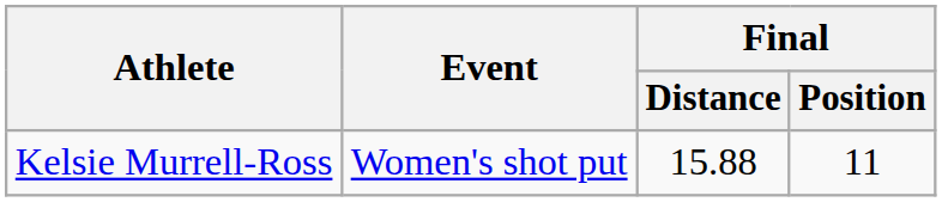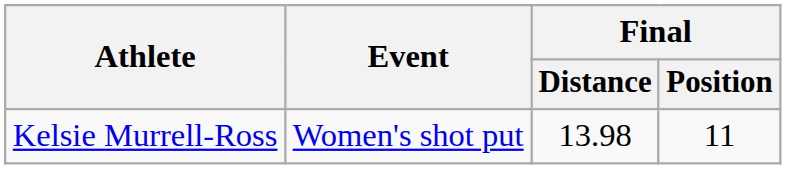Kelsie Murrell-Ross | Final / Distance: 15.88 -> 13.98
